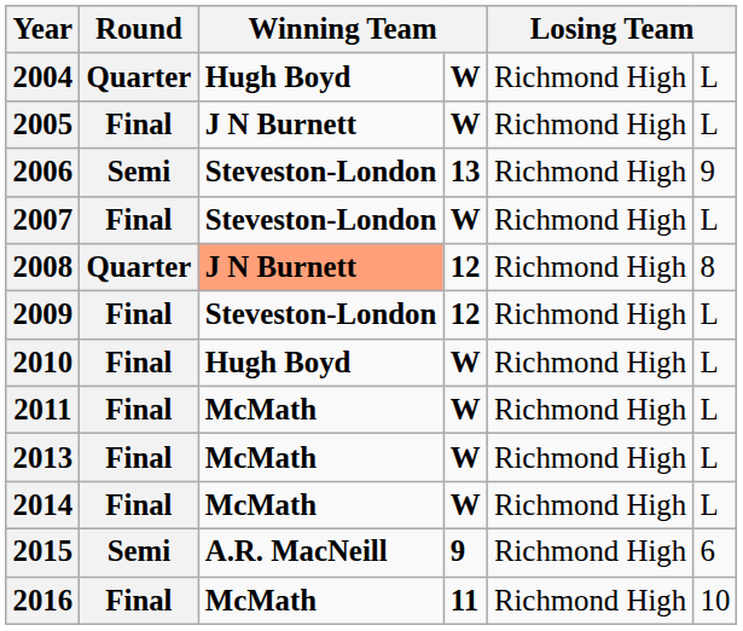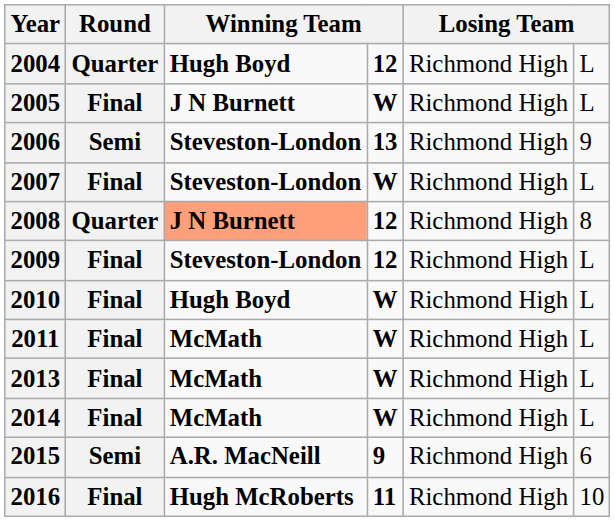2004 | column 4: W -> 12
2016 | column 3: McMath -> Hugh McRoberts
